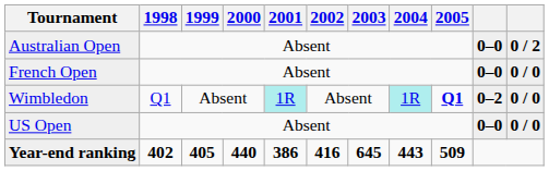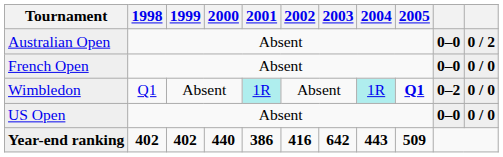Year-end ranking | 1999: 405 -> 402
Year-end ranking | 2003: 645 -> 642
